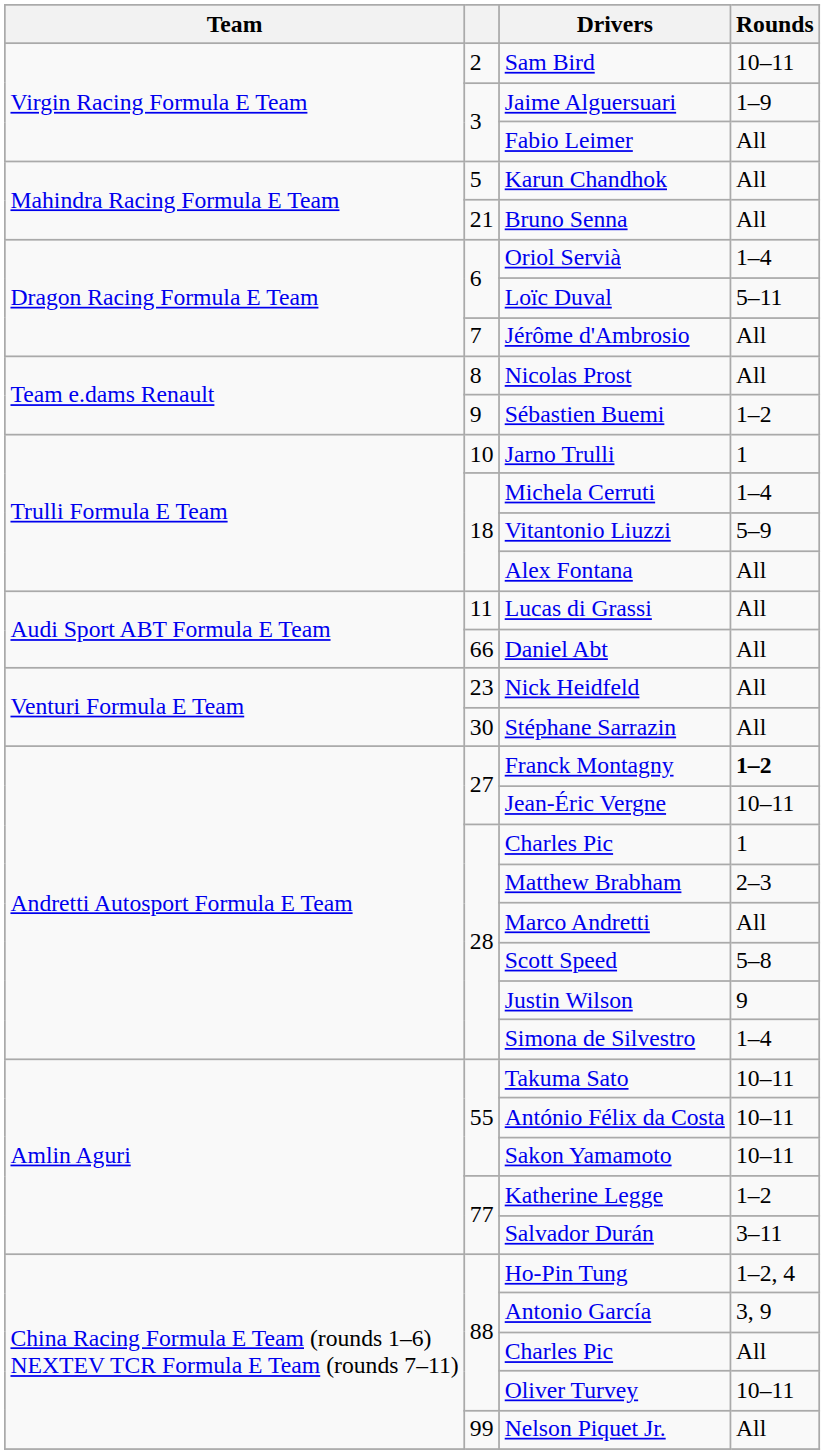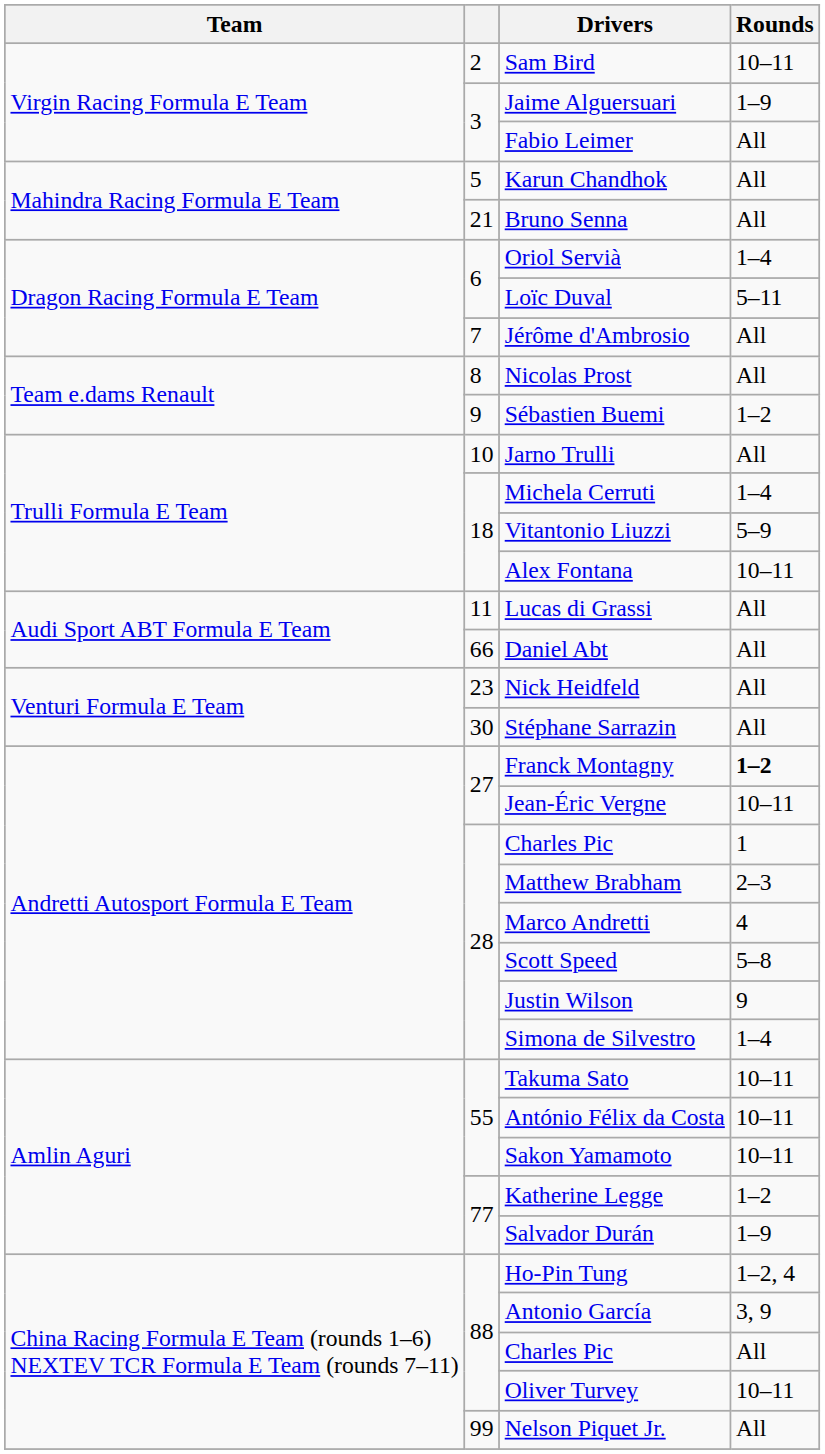Jarno Trulli | Rounds: 1 -> All
Alex Fontana | Rounds: All -> 10–11
Marco Andretti | Rounds: All -> 4
Salvador Durán | Rounds: 3–11 -> 1–9
